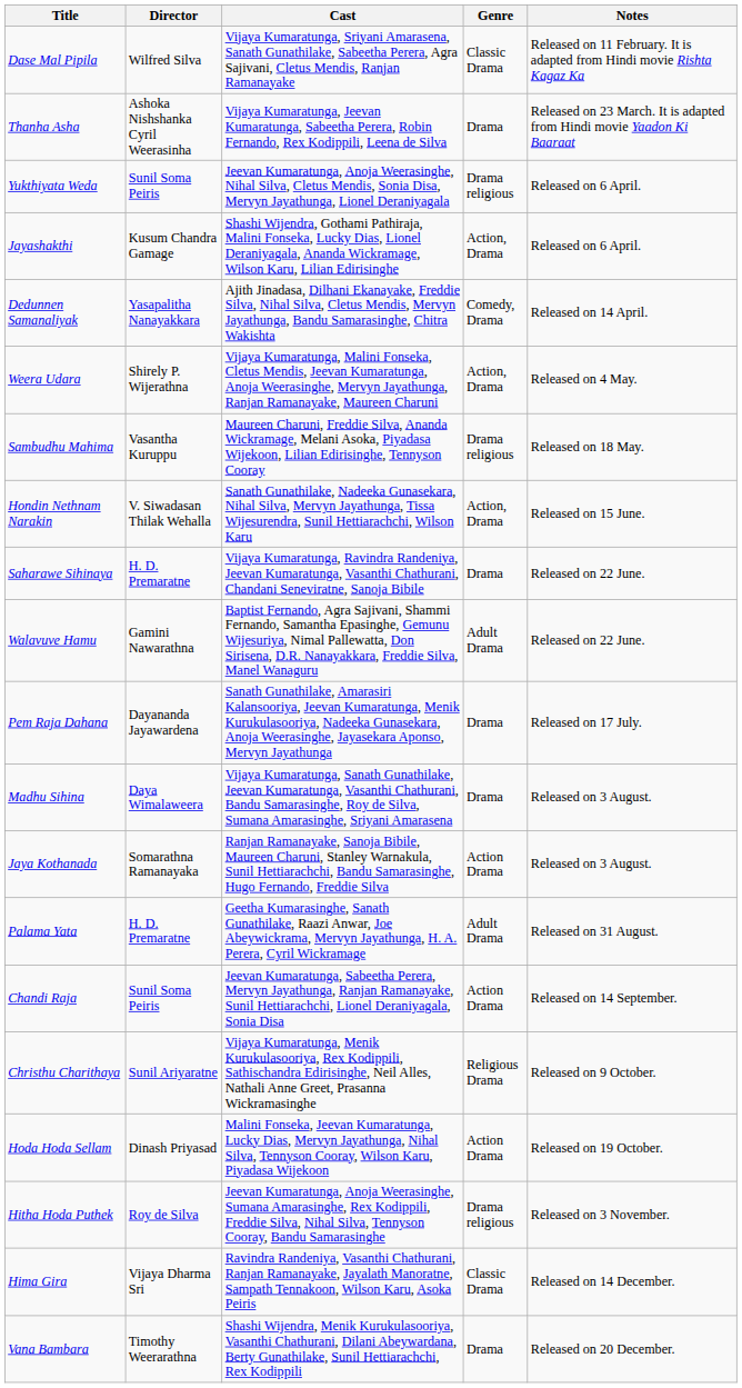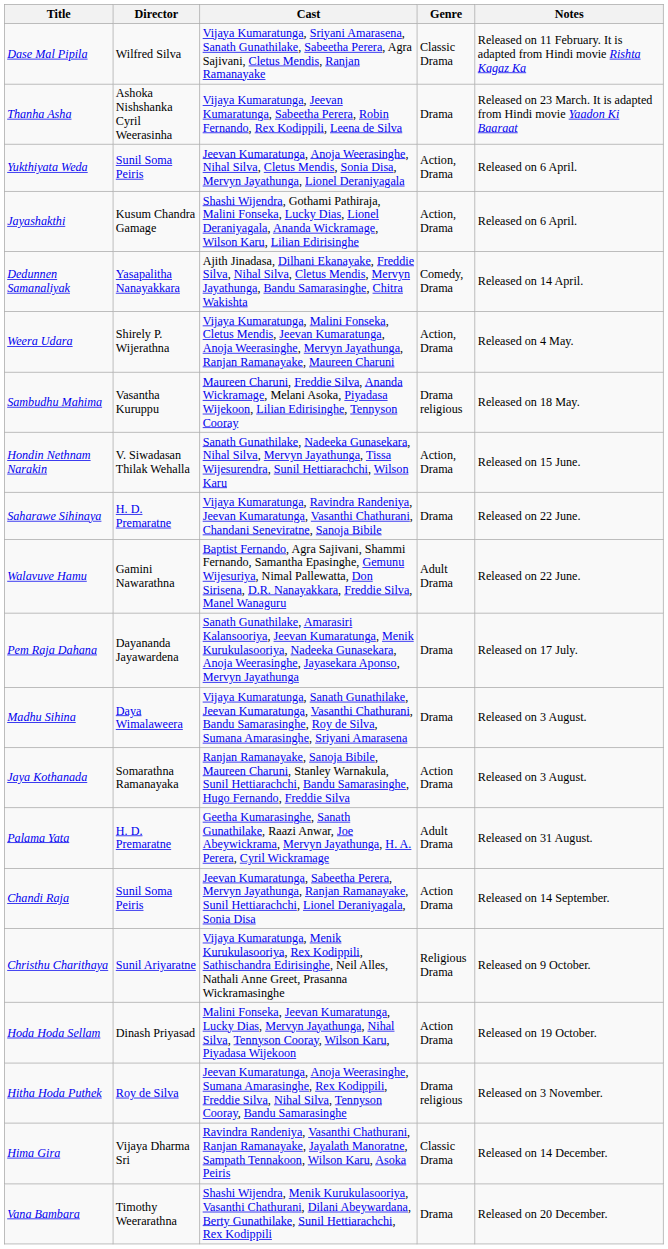Yukthiyata Weda | Genre: Drama religious -> Action, Drama
